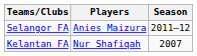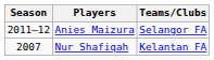columns swapped: Season <-> Teams/Clubs
